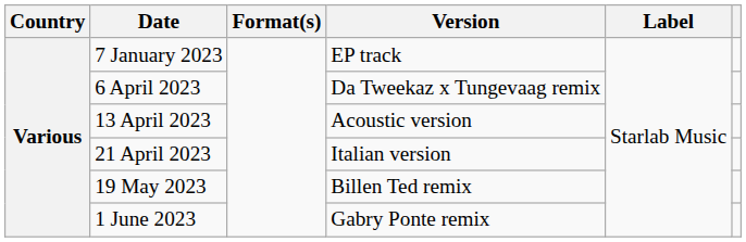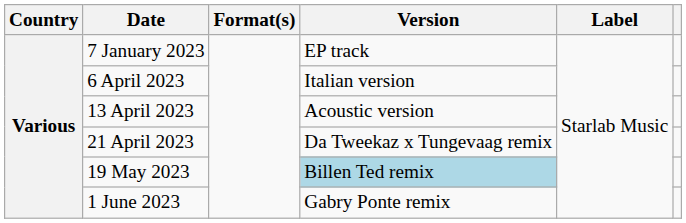6 April 2023 | Version: Da Tweekaz x Tungevaag remix -> Italian version
21 April 2023 | Version: Italian version -> Da Tweekaz x Tungevaag remix
19 May 2023 | Version: no background -> lightblue background
